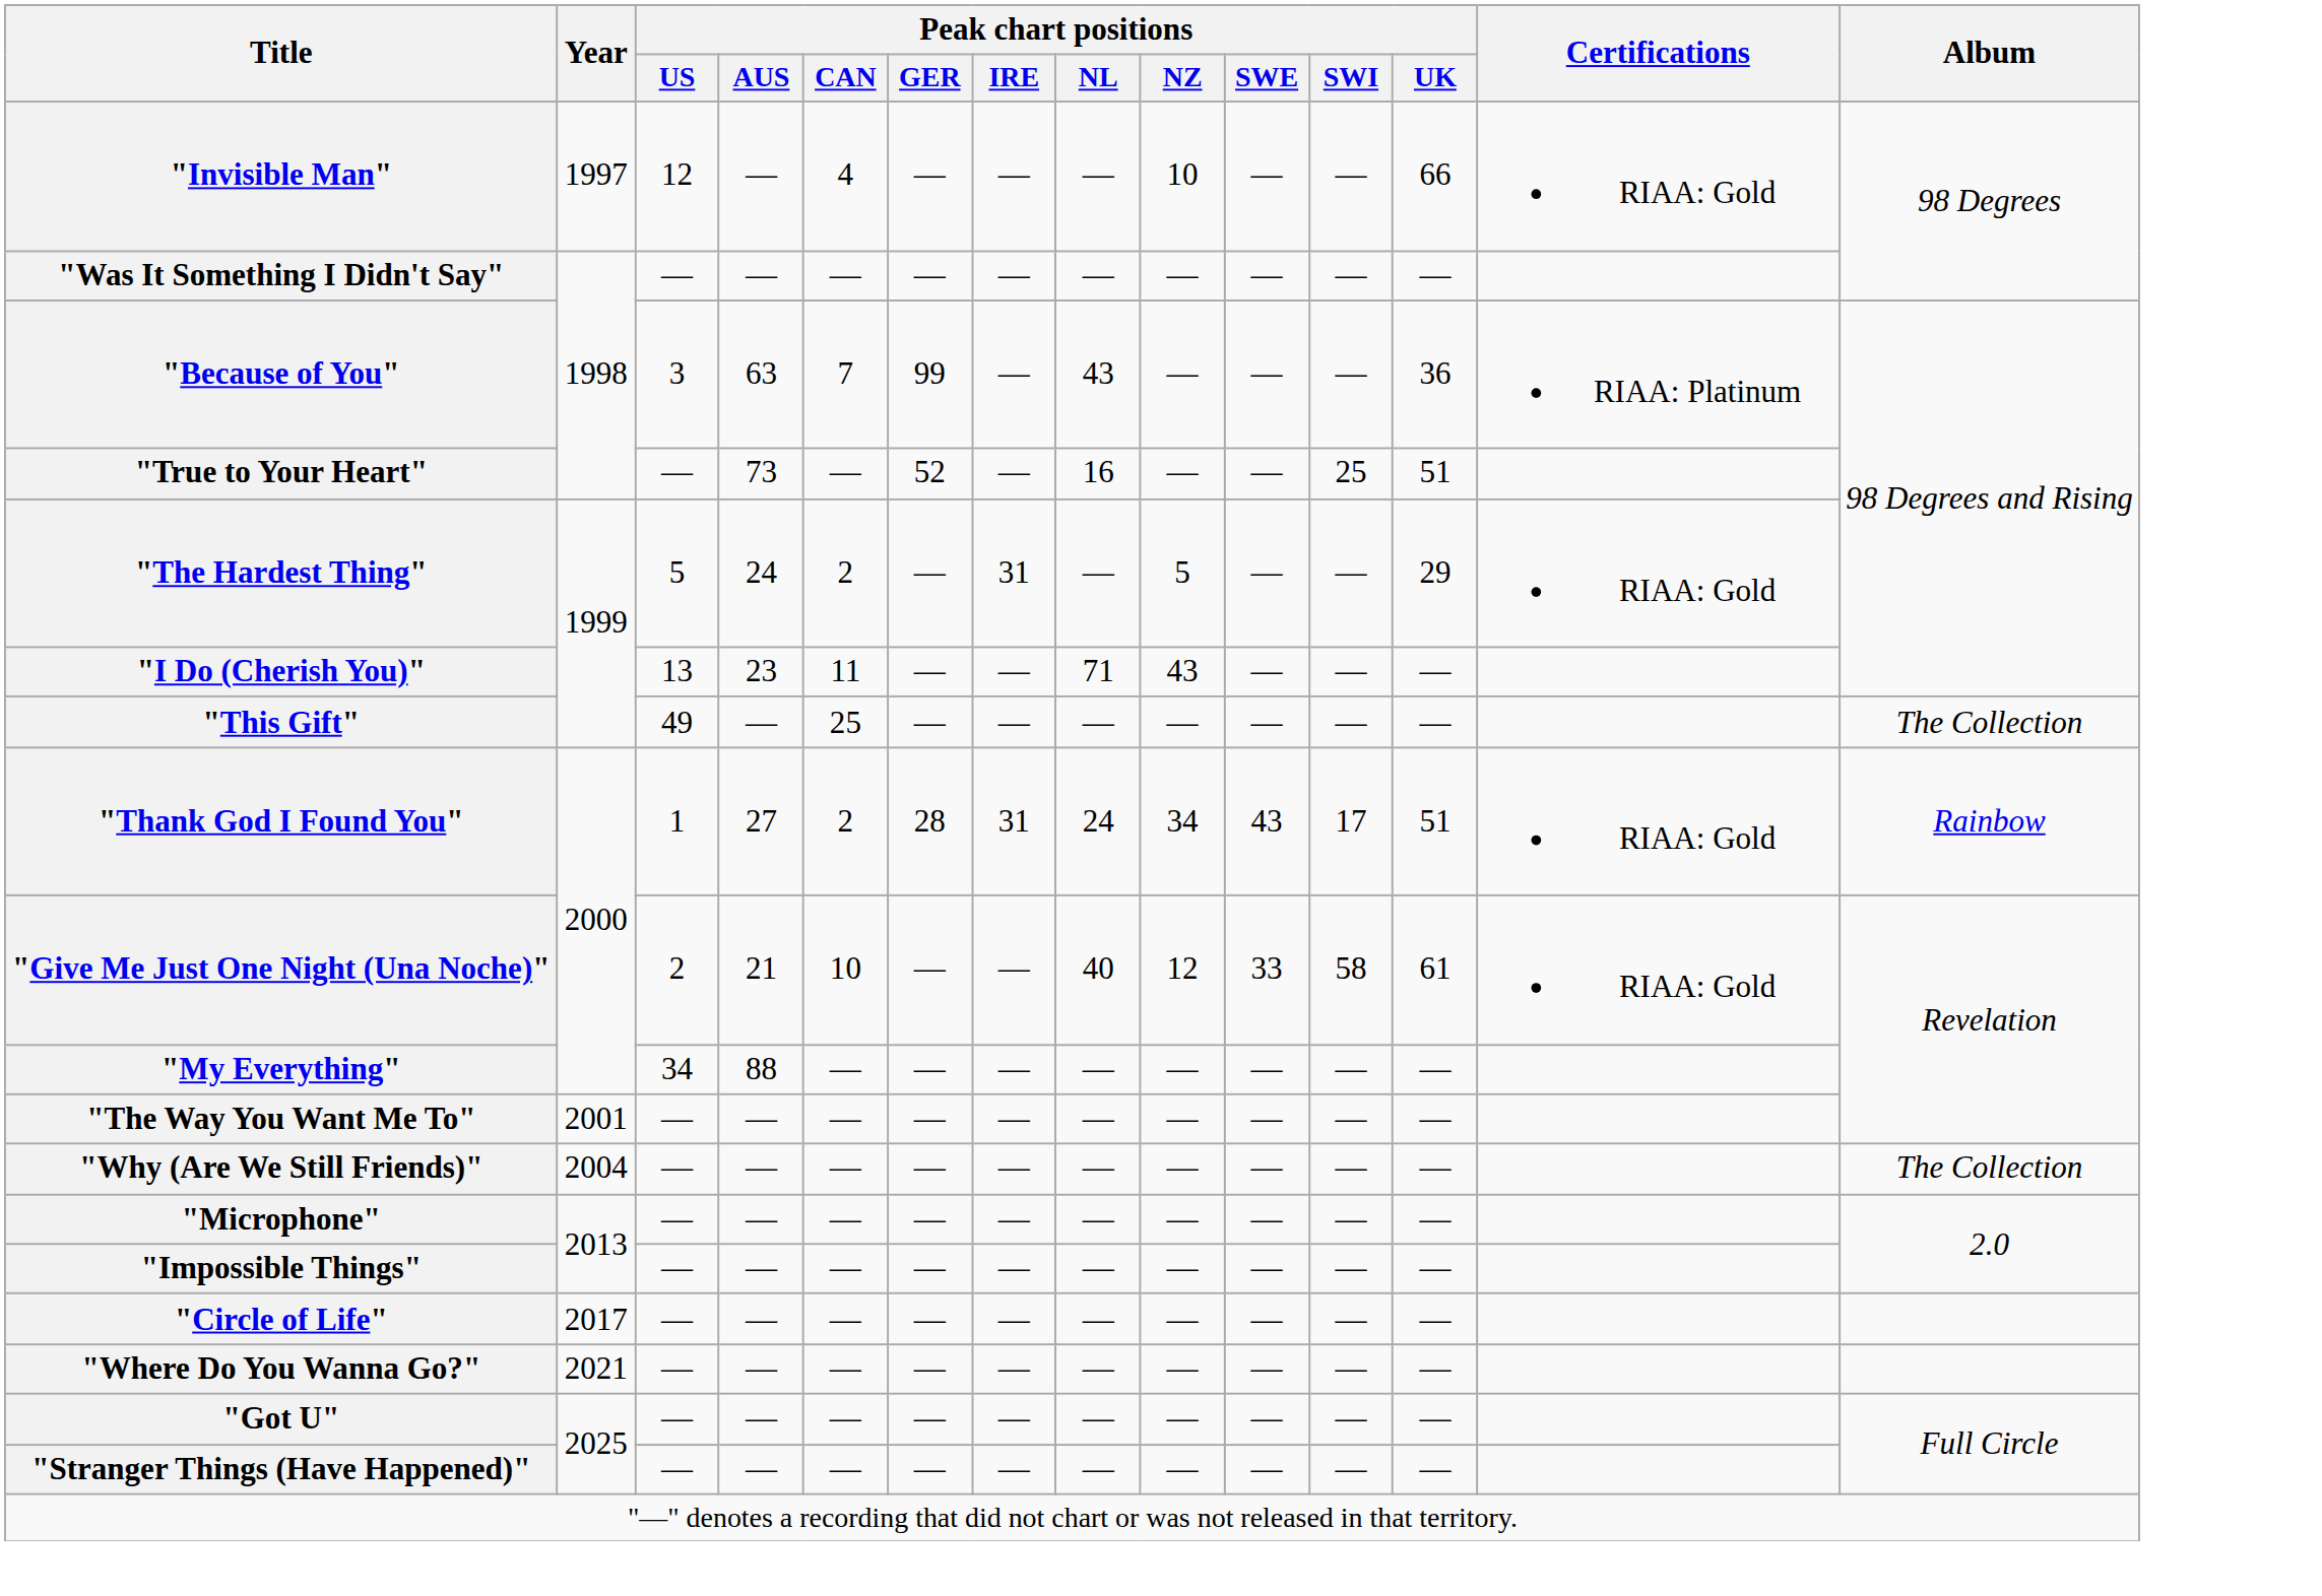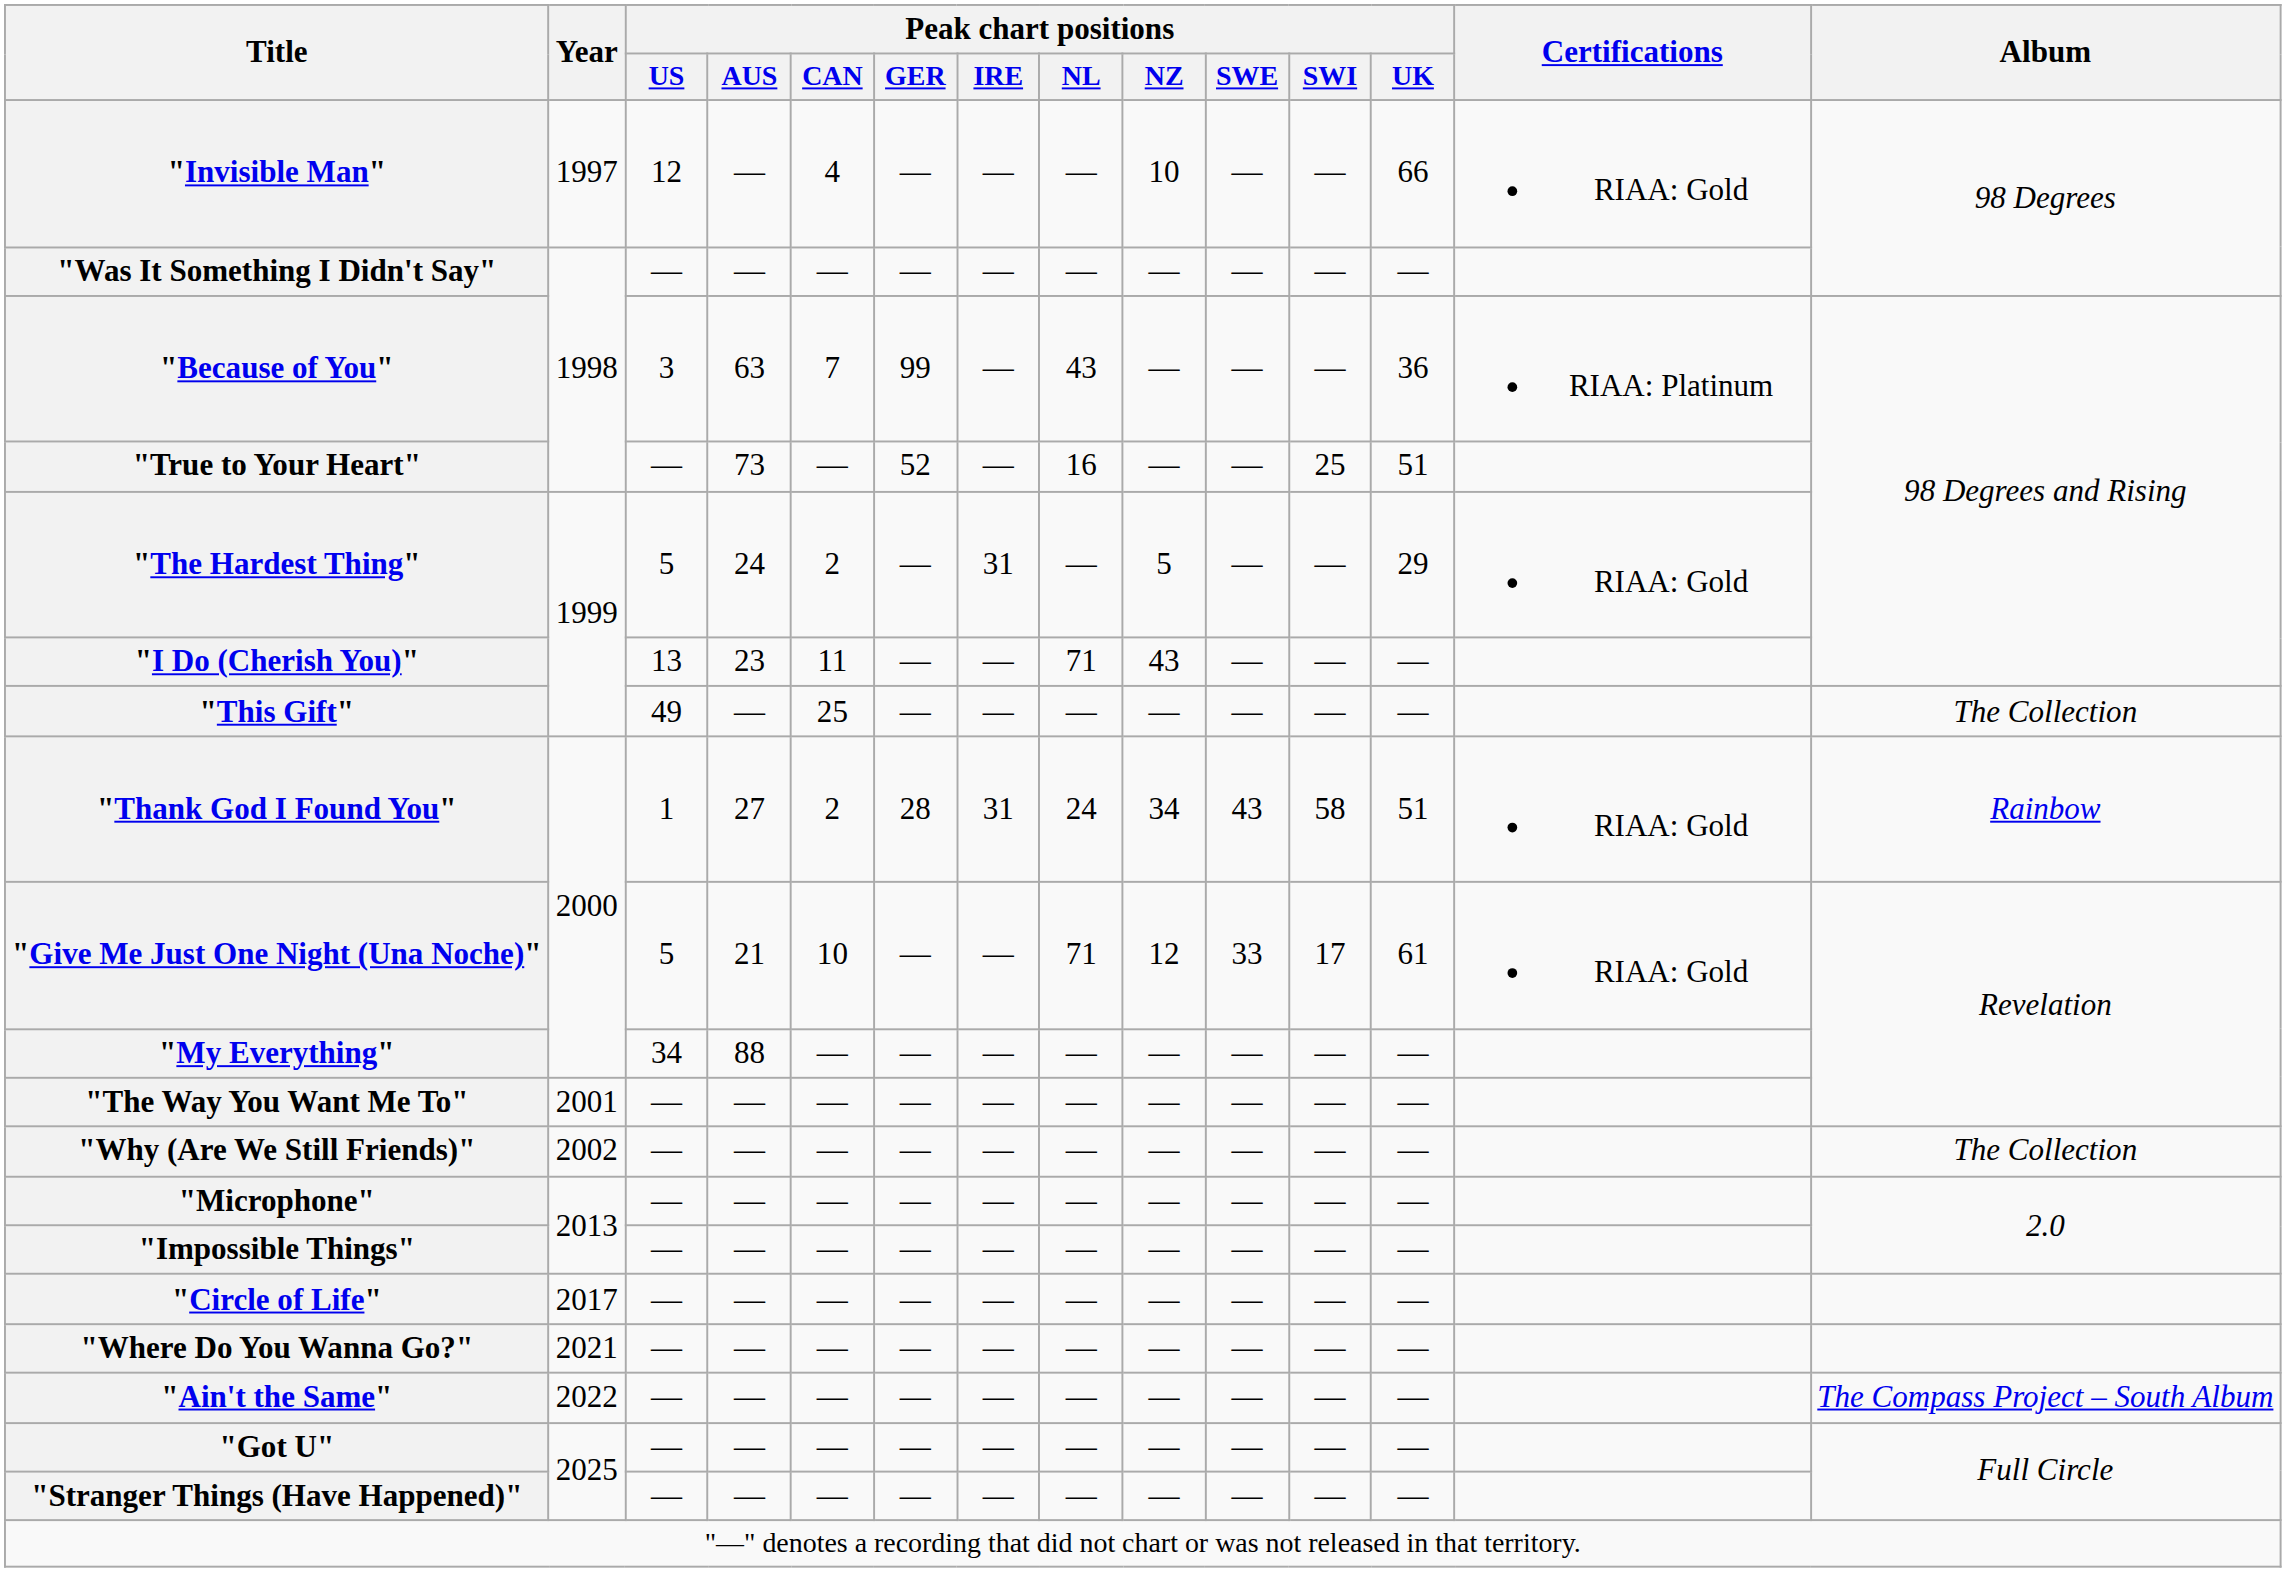"Thank God I Found You" | Peak chart positions / SWI: 17 -> 58
"Give Me Just One Night (Una Noche)" | Peak chart positions / US: 2 -> 5
"Give Me Just One Night (Una Noche)" | Peak chart positions / NL: 40 -> 71
"Give Me Just One Night (Una Noche)" | Peak chart positions / SWI: 58 -> 17
"Why (Are We Still Friends)" | Year: 2004 -> 2002
+ row: "Ain't the Same" | 2022 | — | — | — | — | — | — | — | — | — | — | The Compass Project – South Album
